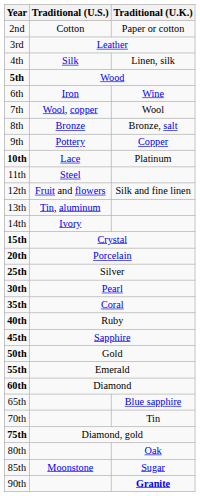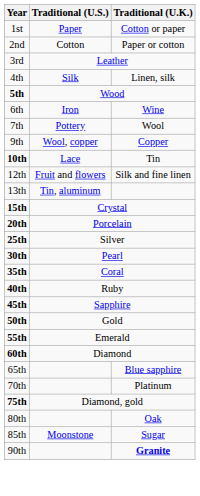+ row: 1st | Paper | Cotton or paper
7th | Traditional (U.S.): Wool, copper -> Pottery
- row: 8th | Bronze | Bronze, salt
9th | Traditional (U.S.): Pottery -> Wool, copper
10th | Traditional (U.K.): Platinum -> Tin
- row: 11th | Steel
- row: 14th | Ivory
70th | Traditional (U.K.): Tin -> Platinum
